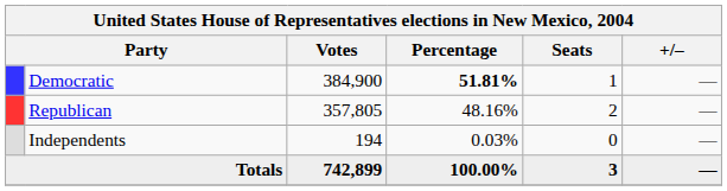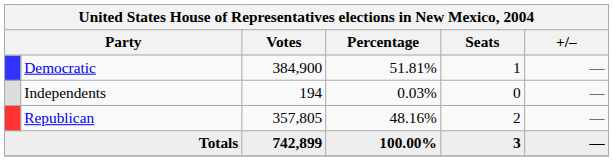Democratic | Percentage: bold -> normal
rows swapped: Republican <-> Independents
